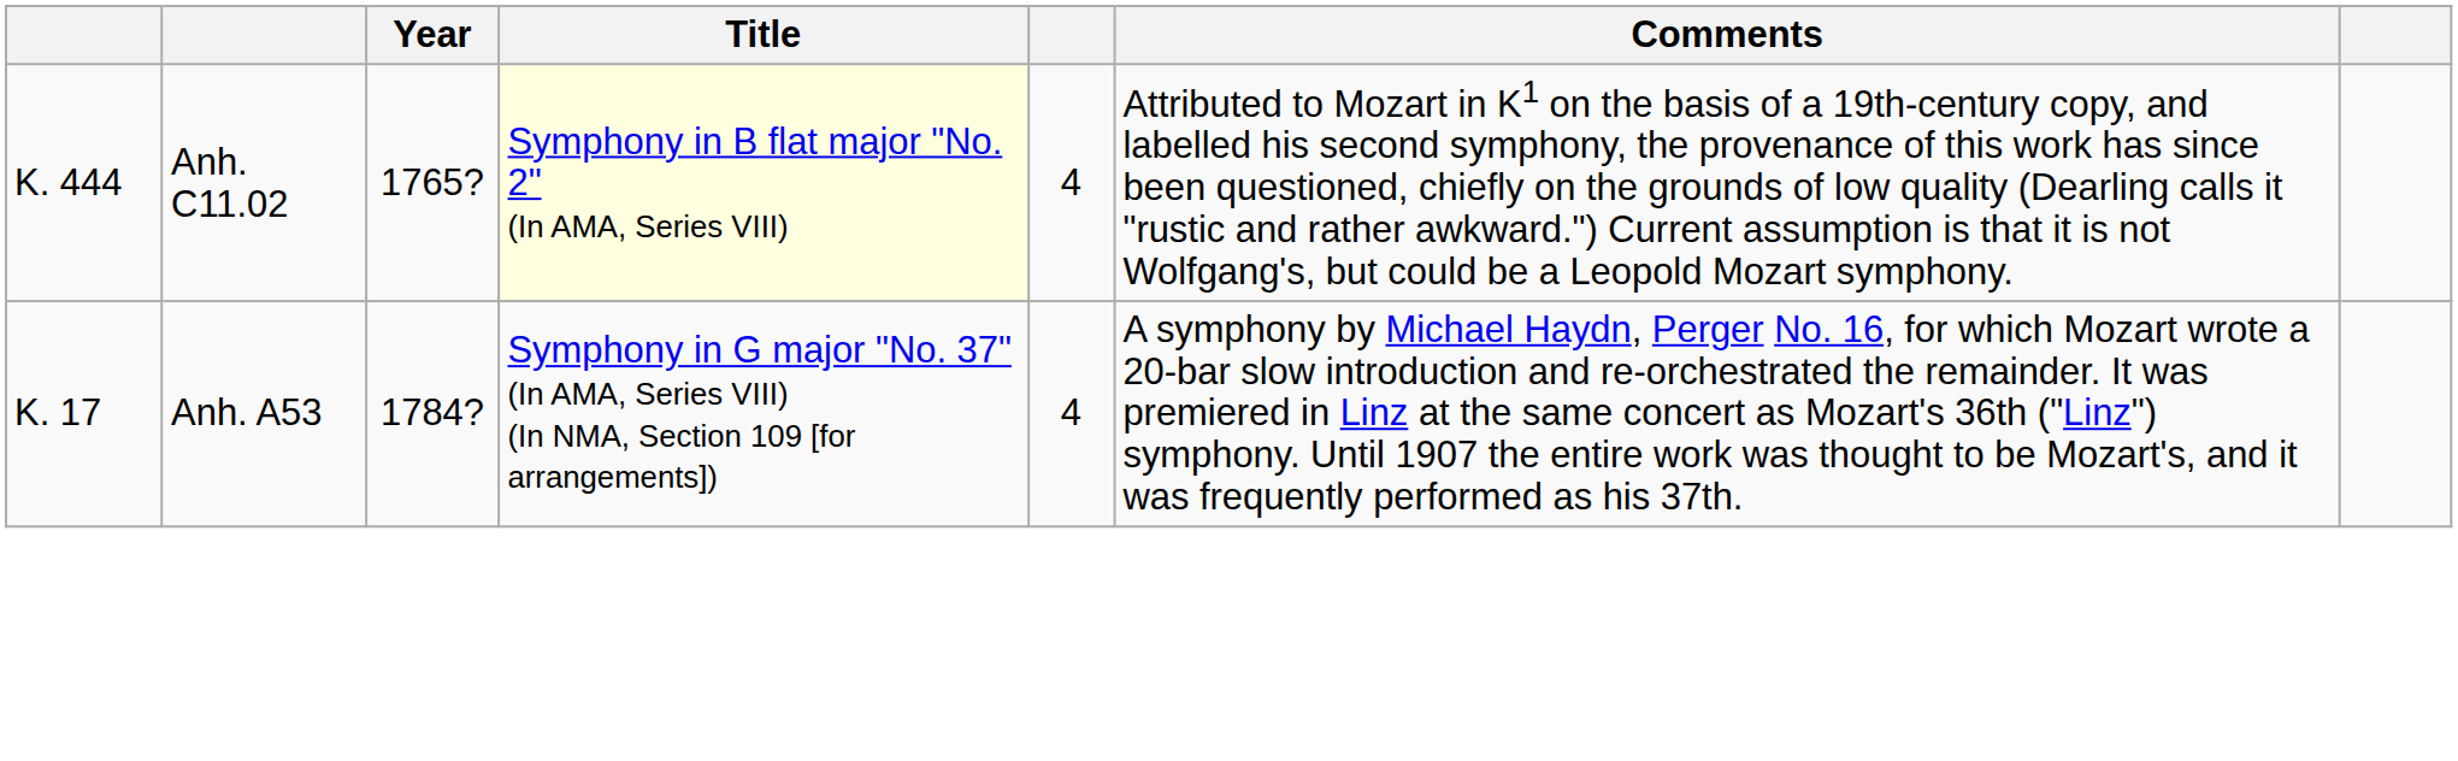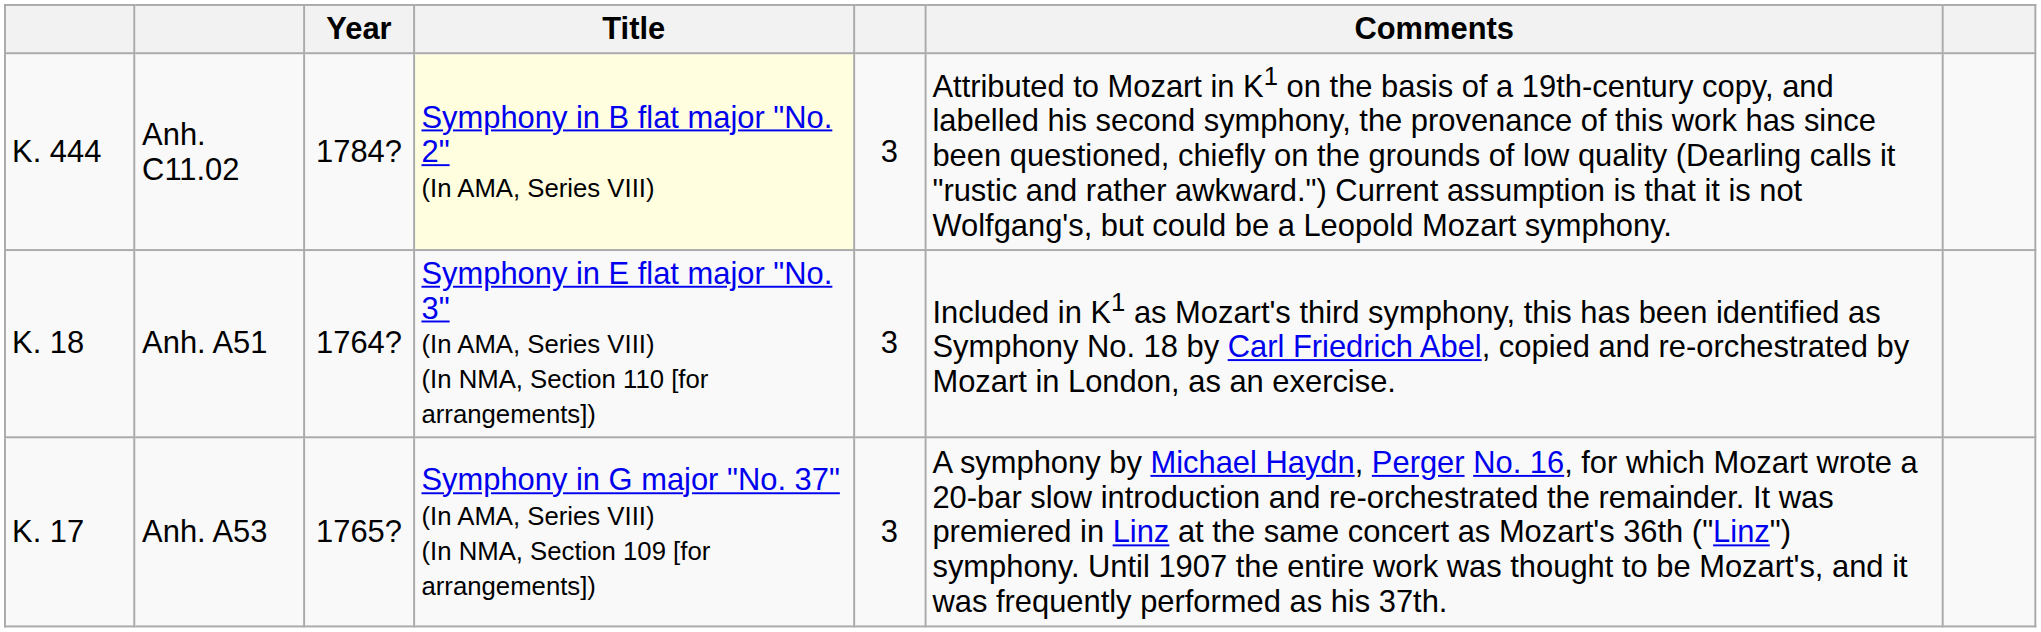Anh. C11.02 | Year: 1765? -> 1784?
Anh. C11.02 | column 5: 4 -> 3
+ row: K. 18 | Anh. A51 | 1764? | Symphony in E flat major "No. 3" (In AMA, Series VIII) (In NMA, Section 110 [for arrangements]) | 3 | Included in K1 as Mozart's third symphony, this has been identified as Symphony No. 18 by Carl Friedrich Abel, copied and re-orchestrated by Mozart in London, as an exercise.
Anh. A53 | Year: 1784? -> 1765?
Anh. A53 | column 5: 4 -> 3
